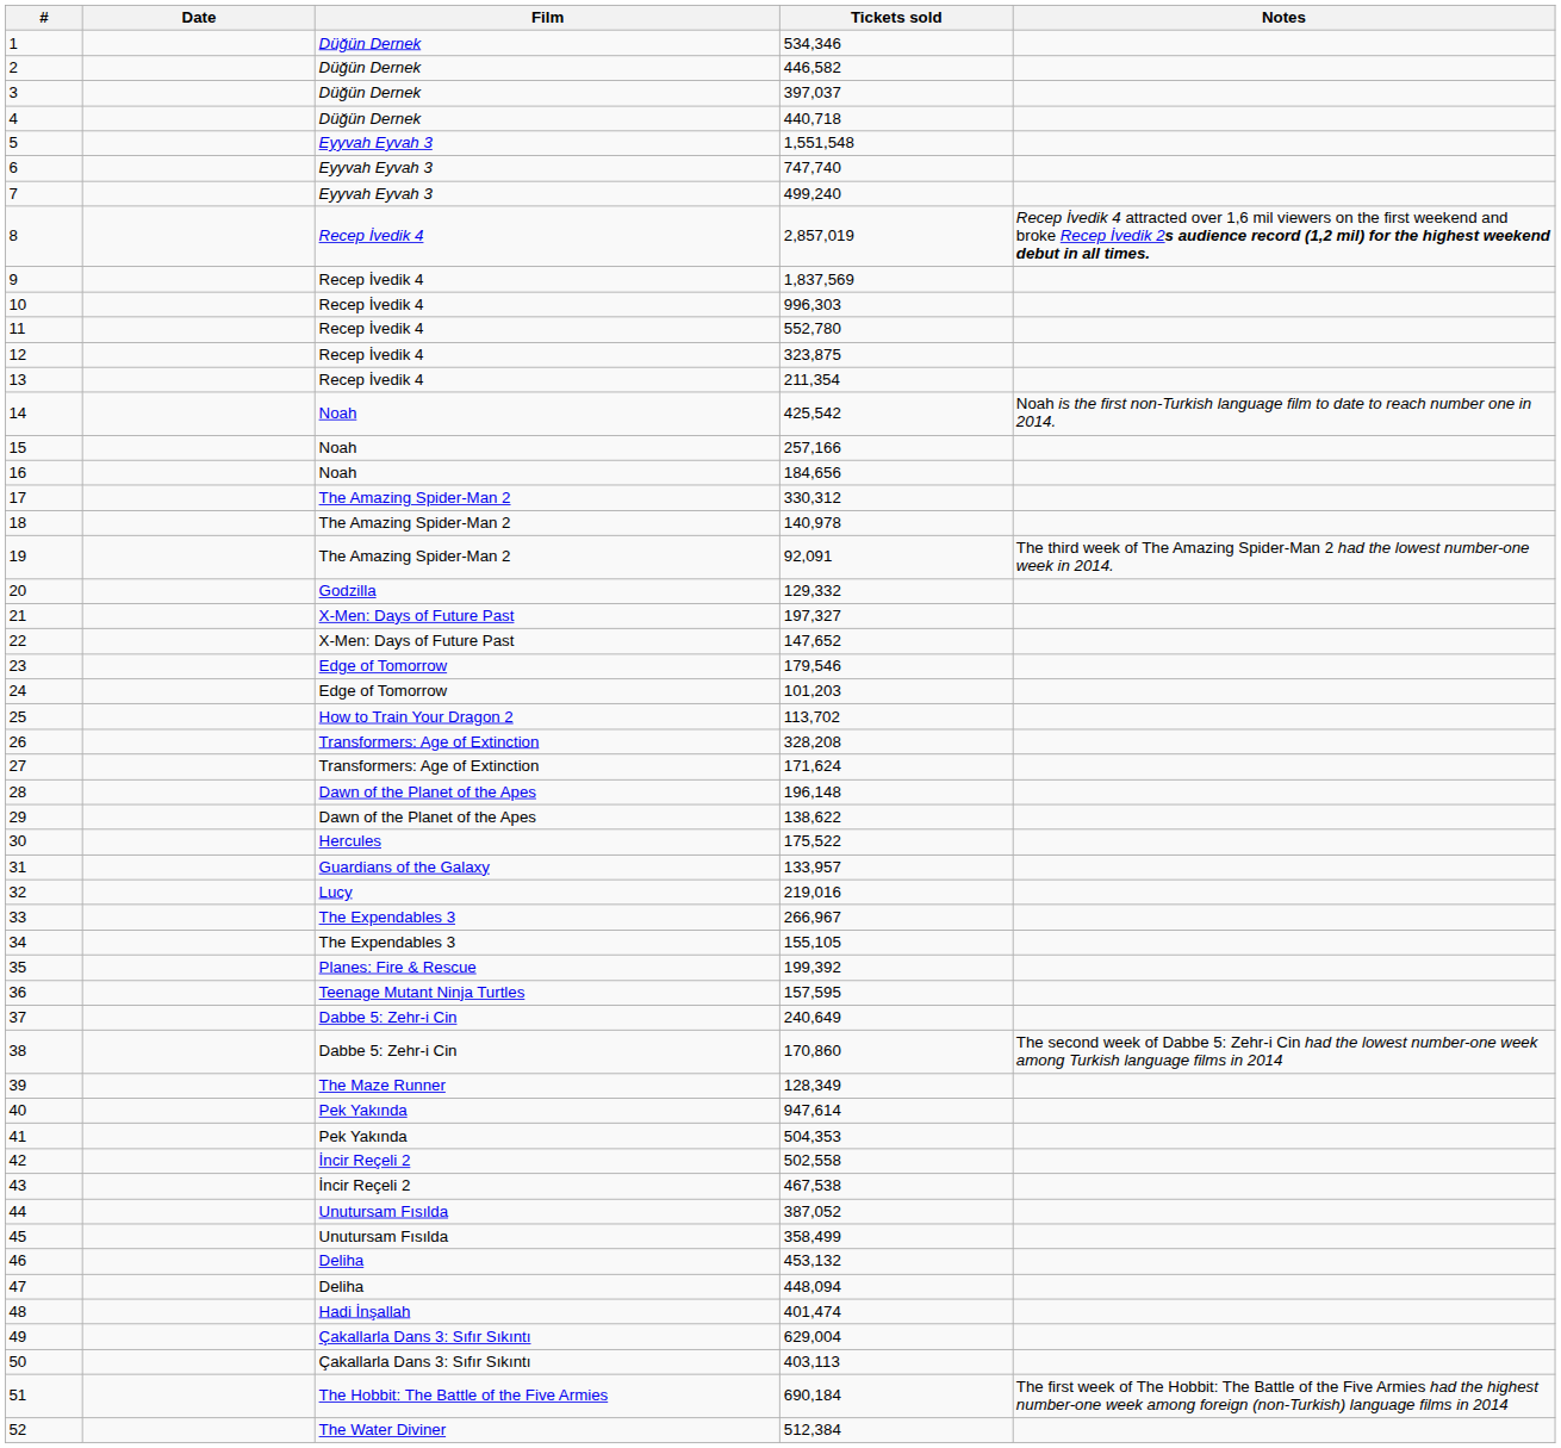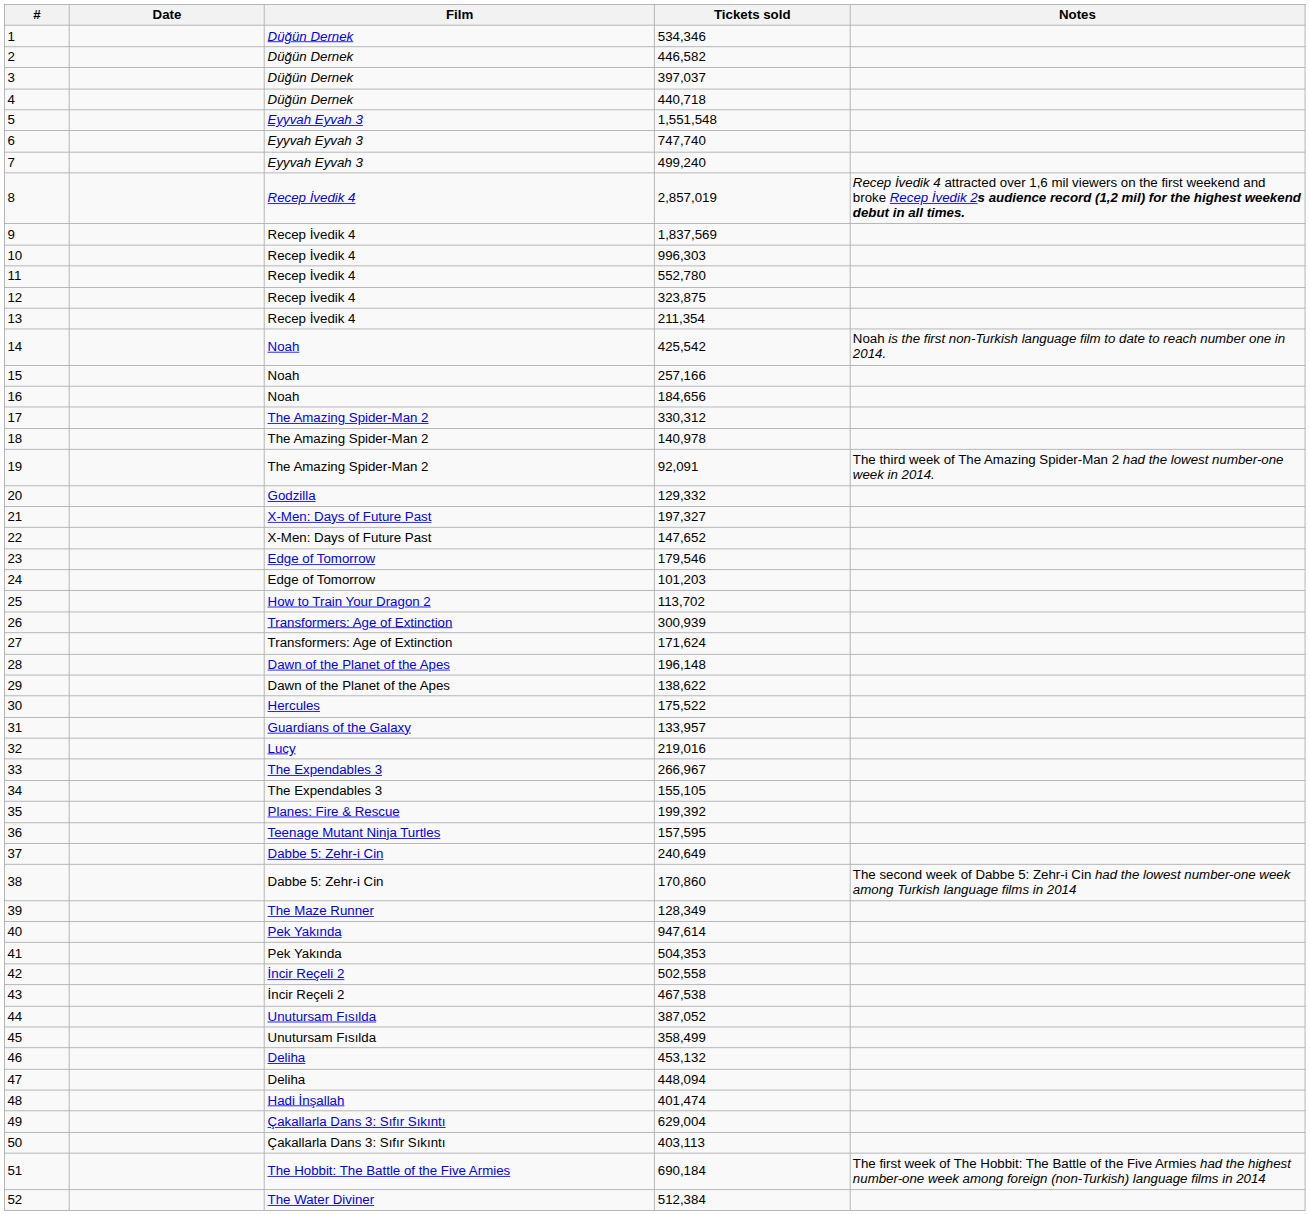26 | Tickets sold: 328,208 -> 300,939
